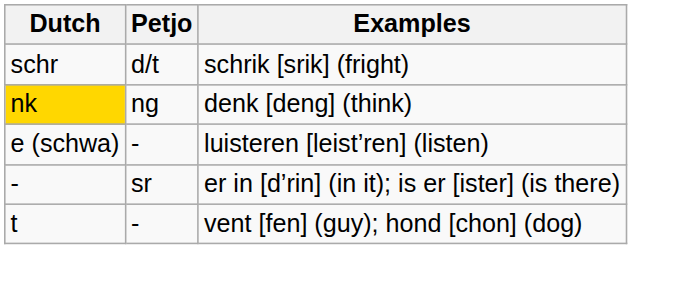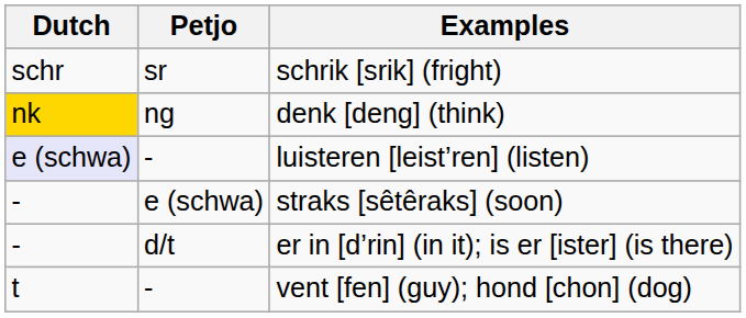schrik [srik] (fright) | Petjo: d/t -> sr
luisteren [leist’ren] (listen) | Dutch: no background -> lavender background
+ row: - | e (schwa) | straks [sêtêraks] (soon)
er in [d’rin] (in it); is er [ister] (is there) | Petjo: sr -> d/t
